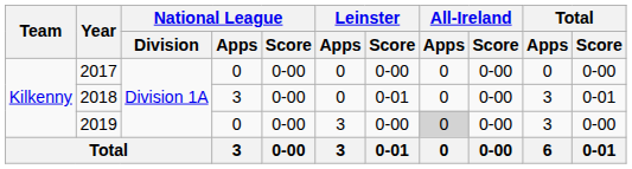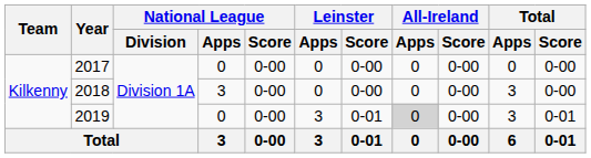2018 | Leinster / Score: 0-01 -> 0-00
2018 | Total / Score: 0-01 -> 0-00
2019 | Leinster / Score: 0-00 -> 0-01
2019 | Total / Score: 0-00 -> 0-01
